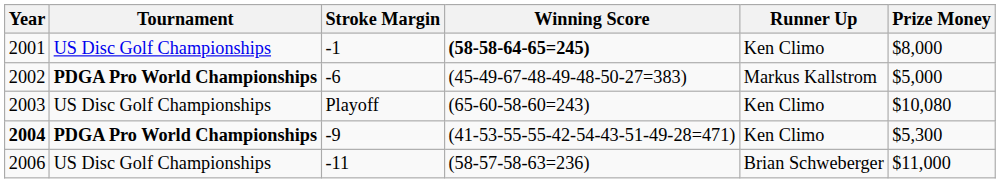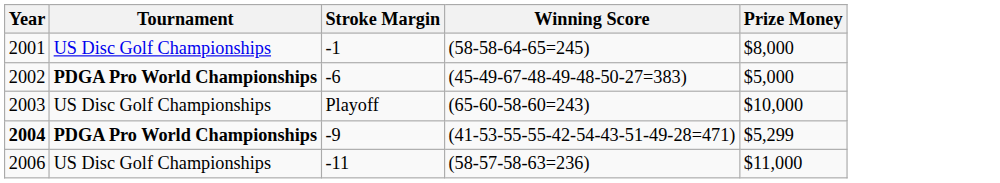- column: Runner Up | Ken Climo | Markus Kallstrom | Ken Climo | Ken Climo | Brian Schweberger
-1 | Winning Score: bold -> normal
Playoff | Prize Money: $10,080 -> $10,000
-9 | Prize Money: $5,300 -> $5,299
